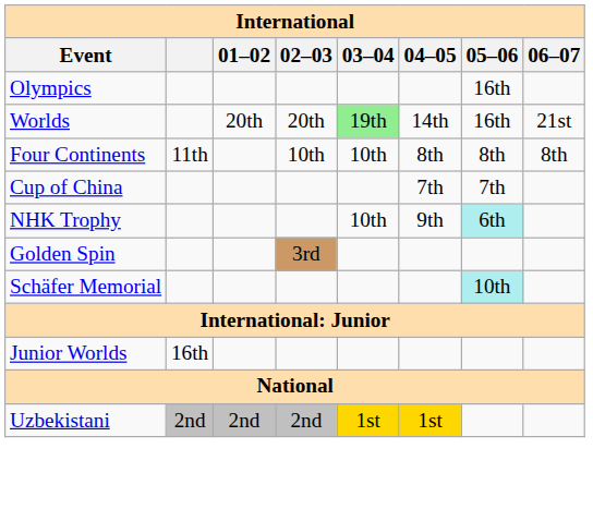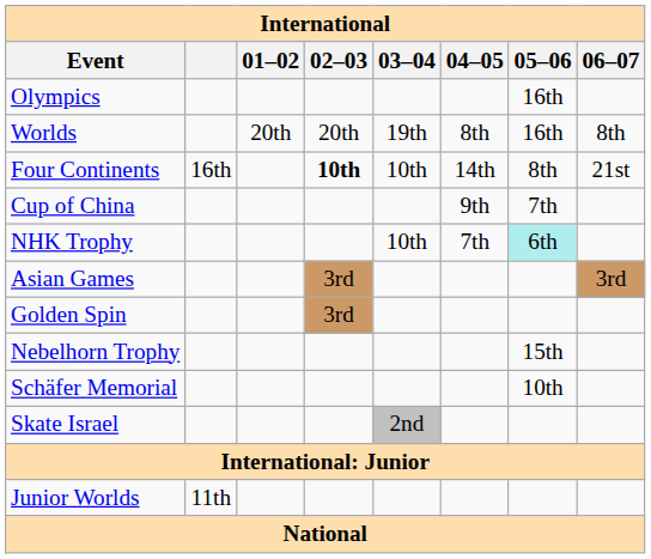Worlds | 03–04: lightgreen background -> no background
Worlds | 04–05: 14th -> 8th
Worlds | 06–07: 21st -> 8th
Four Continents | column 2: 11th -> 16th
Four Continents | 02–03: normal -> bold
Four Continents | 04–05: 8th -> 14th
Four Continents | 06–07: 8th -> 21st
Cup of China | 04–05: 7th -> 9th
NHK Trophy | 04–05: 9th -> 7th
+ row: Asian Games | 3rd | 3rd
+ row: Nebelhorn Trophy | 15th
Schäfer Memorial | 05–06: paleturquoise background -> no background
+ row: Skate Israel | 2nd
Junior Worlds | column 2: 16th -> 11th
- row: Uzbekistani | 2nd | 2nd | 2nd | 1st | 1st
